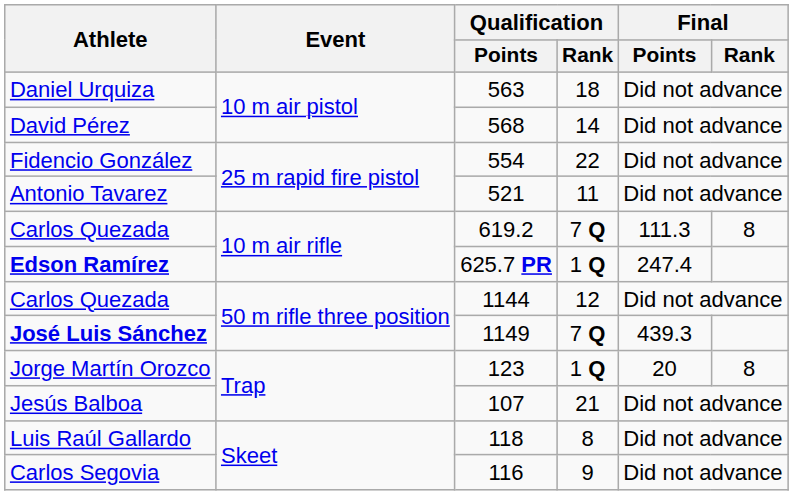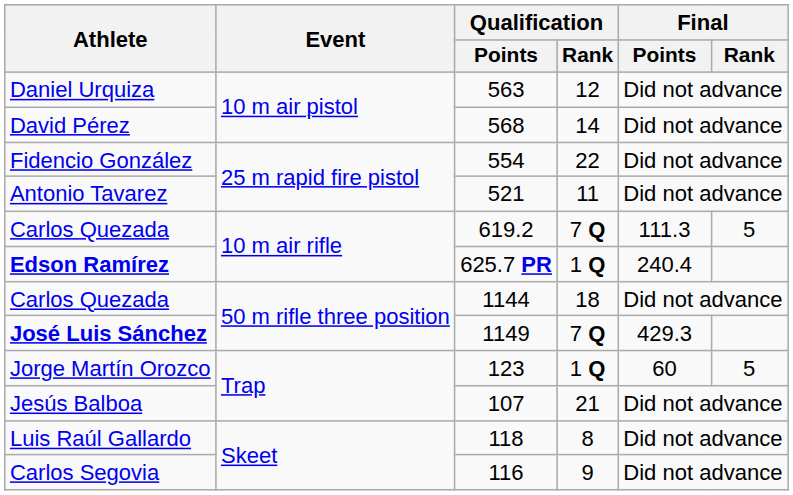Daniel Urquiza | Qualification / Rank: 18 -> 12
Carlos Quezada / 619.2 | Final / Rank: 8 -> 5
Edson Ramírez | Final / Points: 247.4 -> 240.4
Carlos Quezada / 1144 | Qualification / Rank: 12 -> 18
José Luis Sánchez | Final / Points: 439.3 -> 429.3
Jorge Martín Orozco | Final / Points: 20 -> 60
Jorge Martín Orozco | Final / Rank: 8 -> 5
